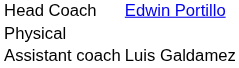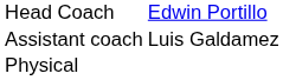rows swapped: Assistant coach <-> Physical
